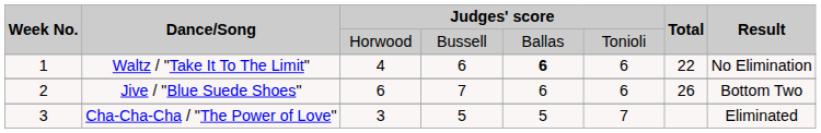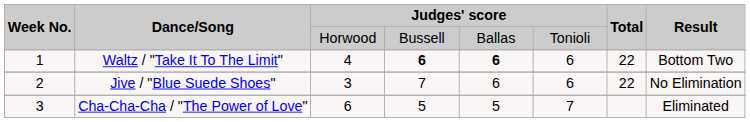Waltz / "Take It To The Limit" | column 4: normal -> bold
Waltz / "Take It To The Limit" | Result: No Elimination -> Bottom Two
Jive / "Blue Suede Shoes" | column 3: 6 -> 3
Jive / "Blue Suede Shoes" | Total: 26 -> 22
Jive / "Blue Suede Shoes" | Result: Bottom Two -> No Elimination
Cha-Cha-Cha / "The Power of Love" | column 3: 3 -> 6
